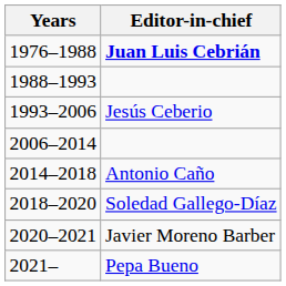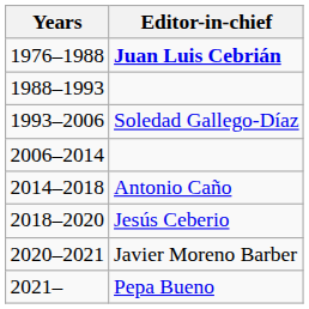1993–2006 | Editor-in-chief: Jesús Ceberio -> Soledad Gallego-Díaz
2018–2020 | Editor-in-chief: Soledad Gallego-Díaz -> Jesús Ceberio
